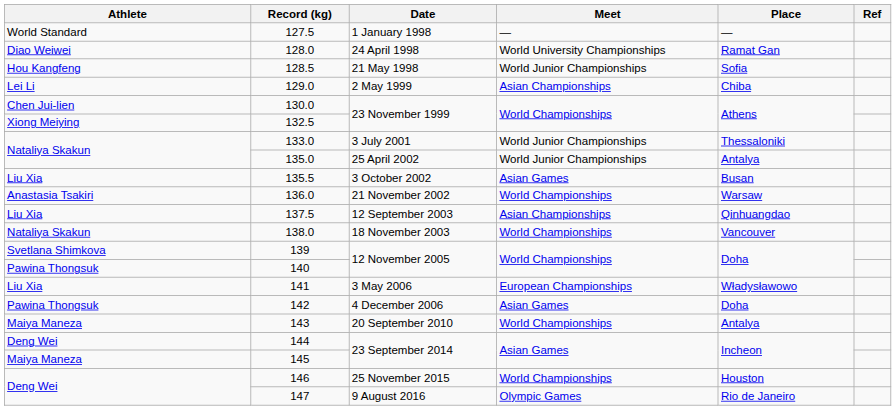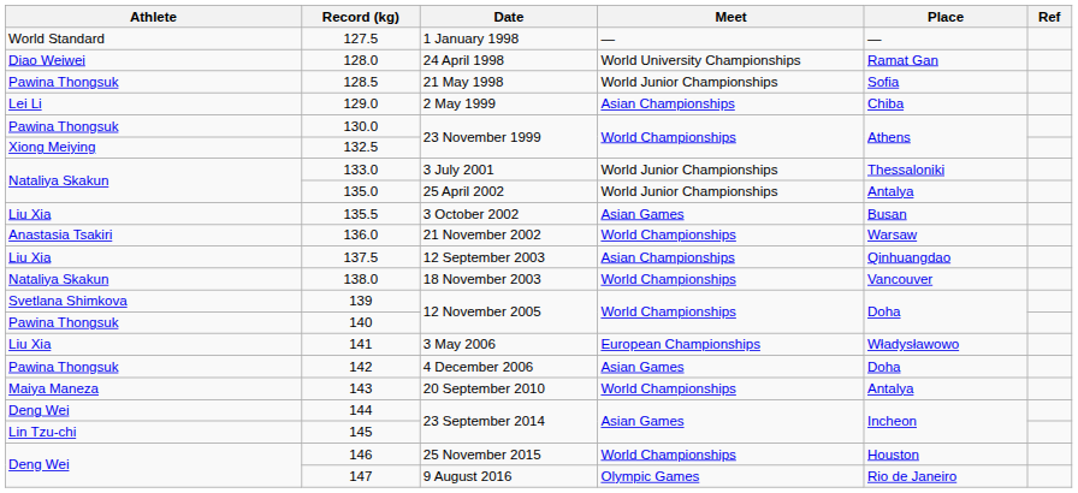128.5 | Athlete: Hou Kangfeng -> Pawina Thongsuk
130.0 | Athlete: Chen Jui-lien -> Pawina Thongsuk
145 | Athlete: Maiya Maneza -> Lin Tzu-chi
